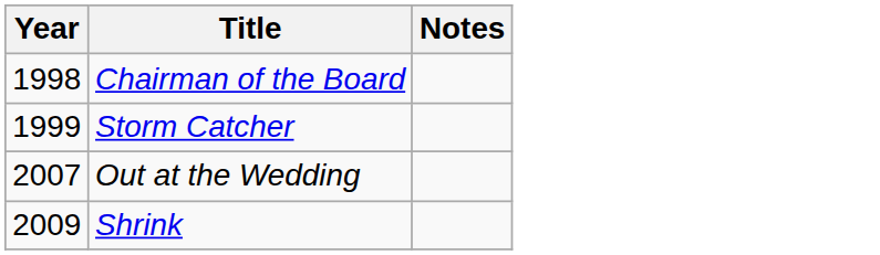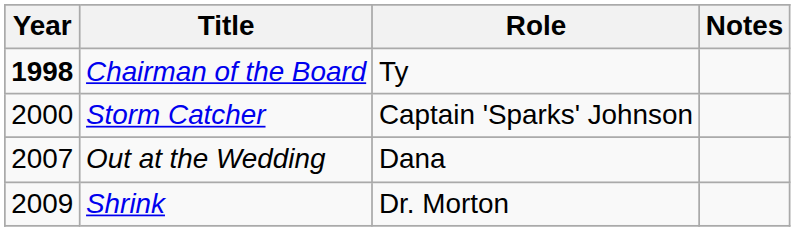+ column: Role | Ty | Captain 'Sparks' Johnson | Dana | Dr. Morton
Chairman of the Board | Year: normal -> bold
Storm Catcher | Year: 1999 -> 2000
